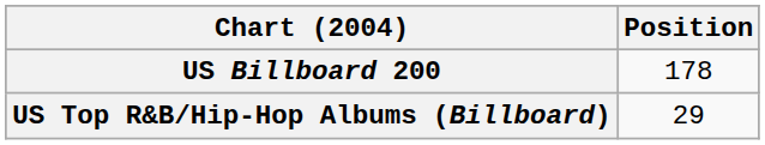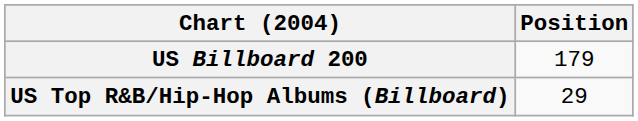US Billboard 200 | Position: 178 -> 179
